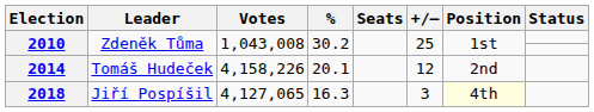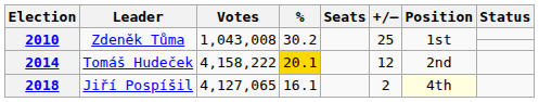2014 | Votes: 4,158,226 -> 4,158,222
2014 | %: no background -> gold background
2018 | %: 16.3 -> 16.1
2018 | +/–: 3 -> 2
